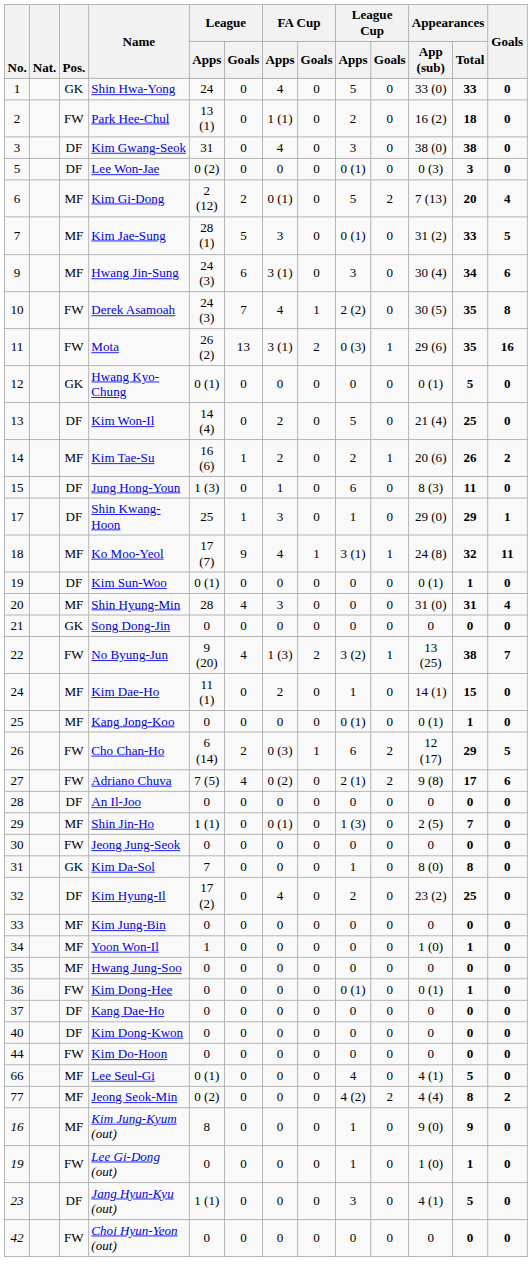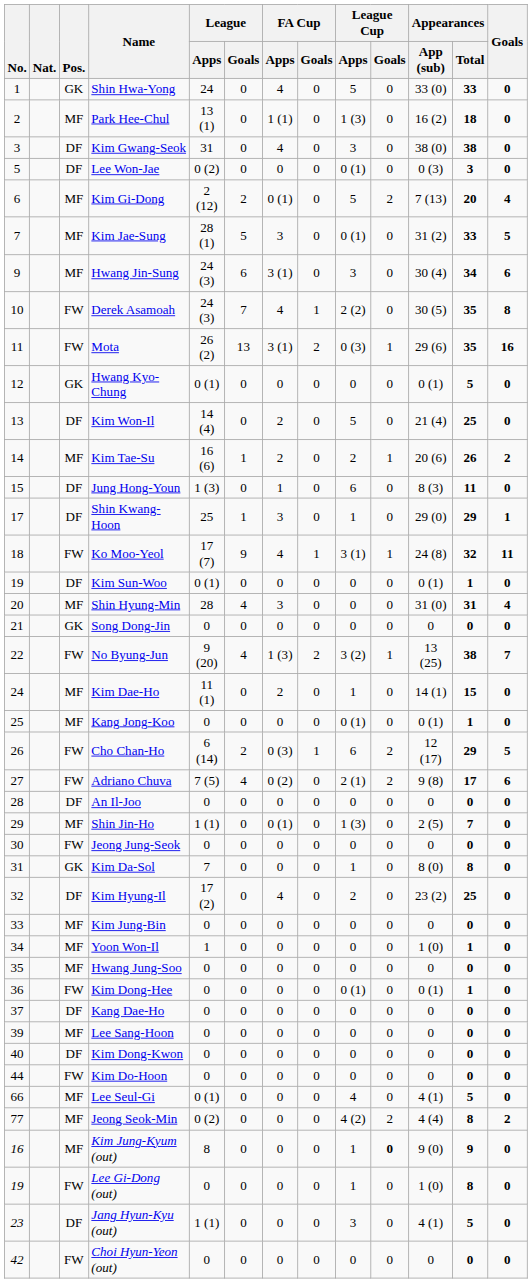Park Hee-Chul | Pos.: FW -> MF
Park Hee-Chul | League Cup / Apps: 2 -> 1 (3)
Ko Moo-Yeol | Pos.: MF -> FW
+ row: 39 | MF | Lee Sang-Hoon | 0 | 0 | 0 | 0 | 0 | 0 | 0 | 0 | 0
Kim Jung-Kyum (out) | League Cup / Goals: normal -> bold
Lee Gi-Dong (out) | Appearances / Total: 1 -> 8
